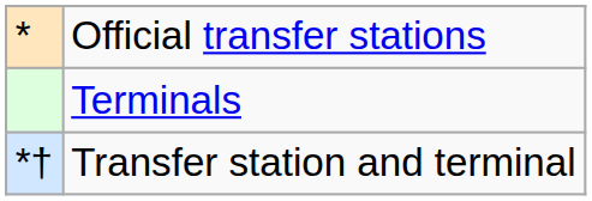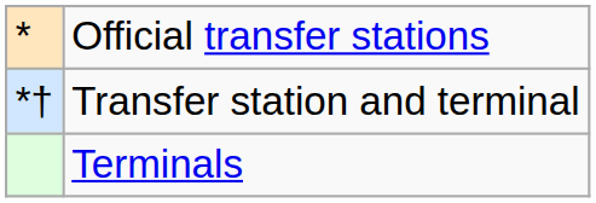rows swapped: Terminals <-> Transfer station and terminal
